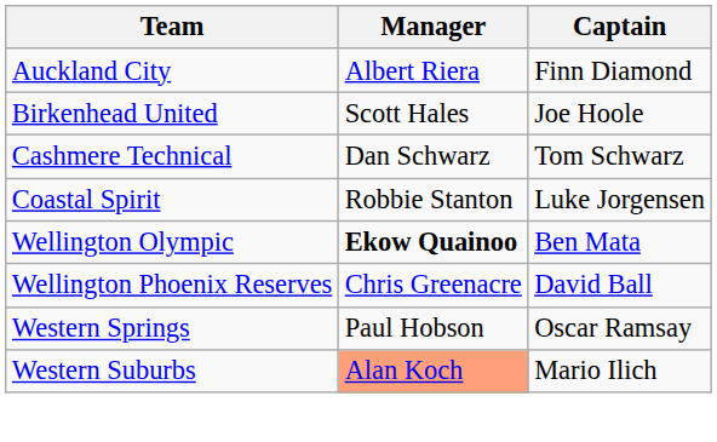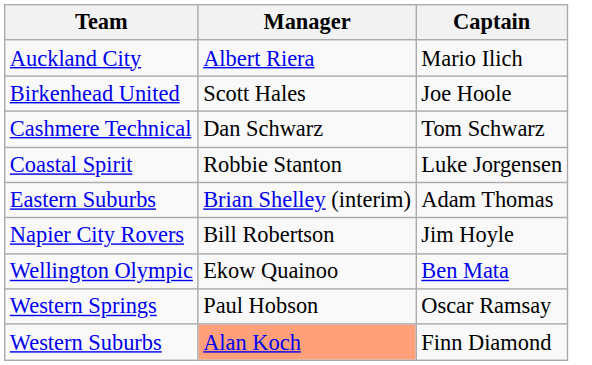Auckland City | Captain: Finn Diamond -> Mario Ilich
+ row: Eastern Suburbs | Brian Shelley (interim) | Adam Thomas
+ row: Napier City Rovers | Bill Robertson | Jim Hoyle
Wellington Olympic | Manager: bold -> normal
- row: Wellington Phoenix Reserves | Chris Greenacre | David Ball
Western Suburbs | Captain: Mario Ilich -> Finn Diamond
